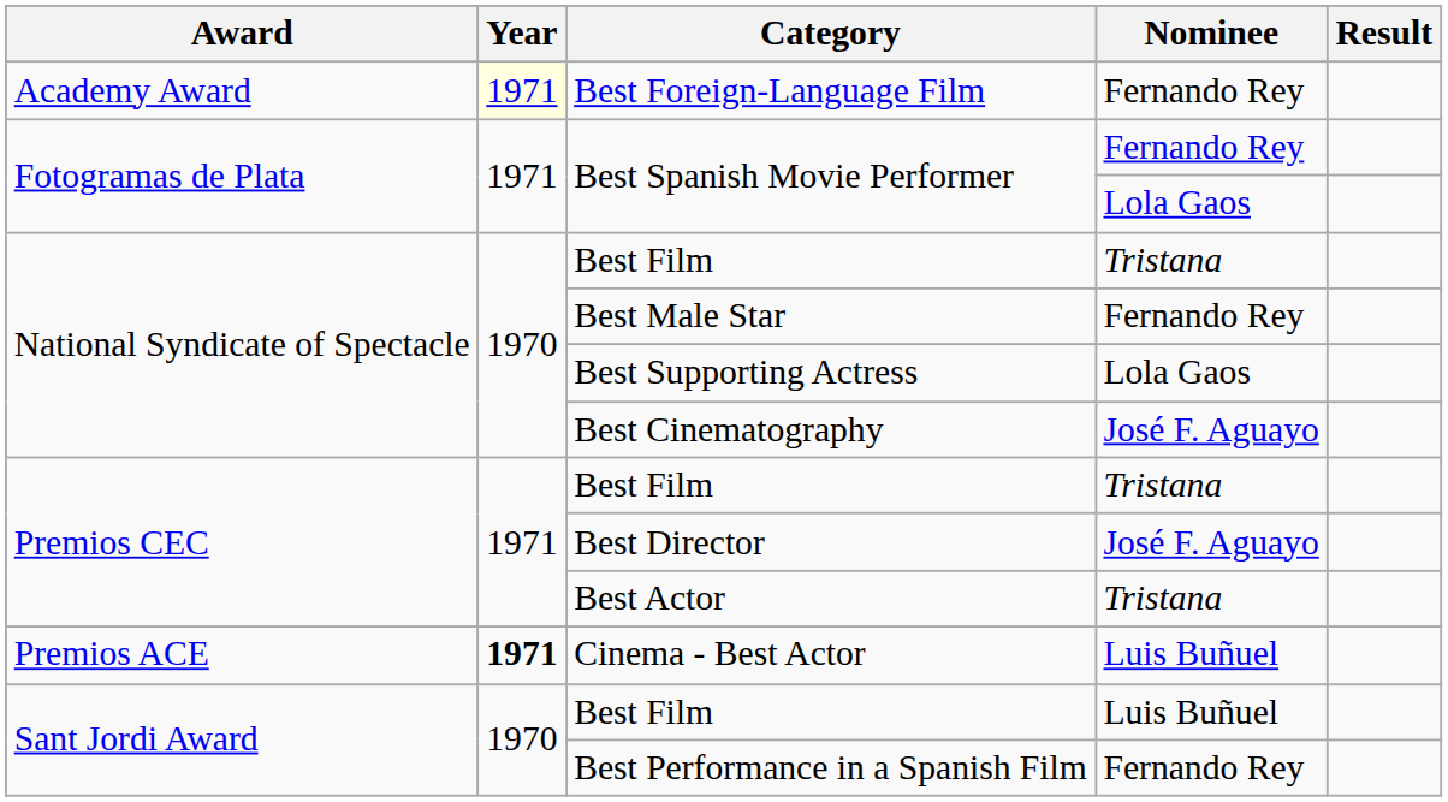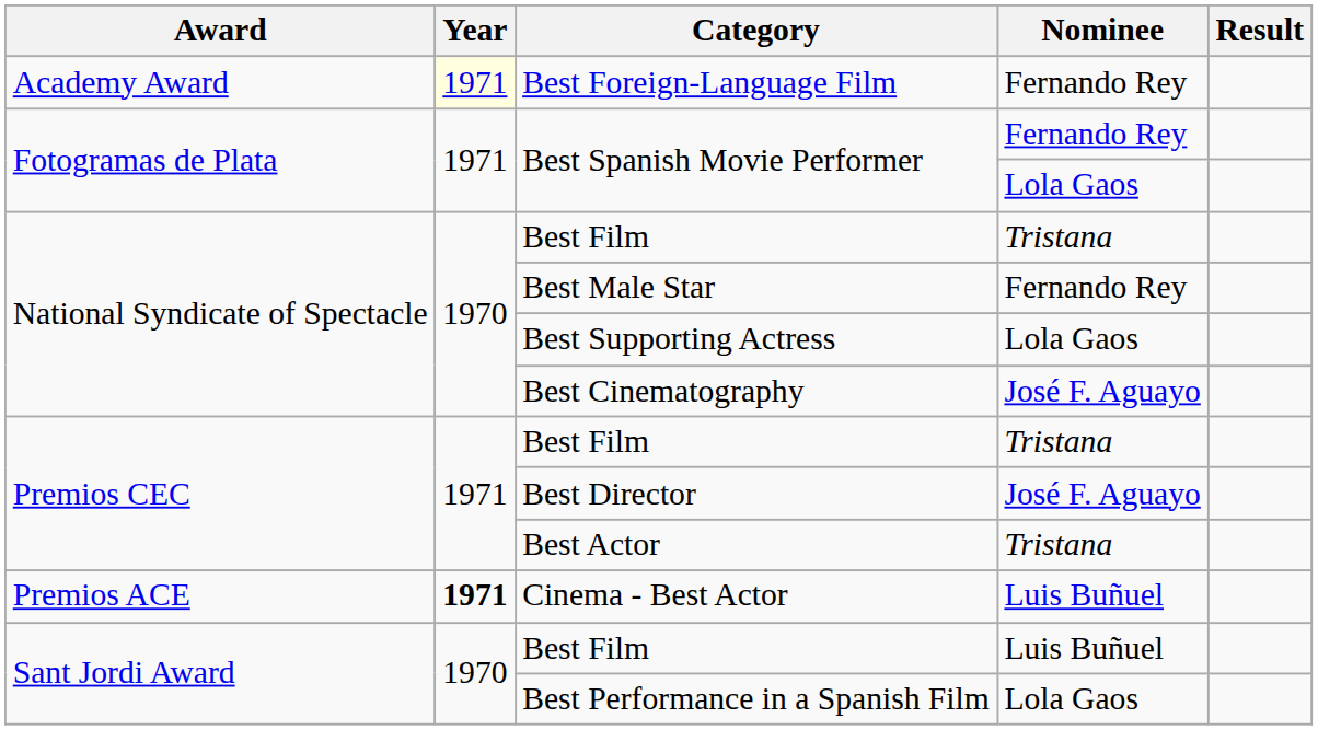Best Performance in a Spanish Film | Nominee: Fernando Rey -> Lola Gaos
